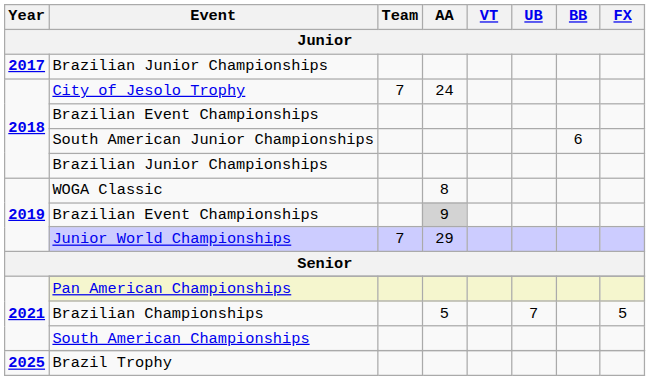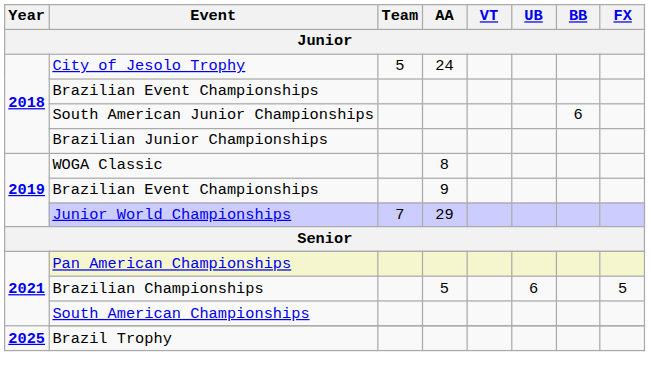- row: 2017 | Brazilian Junior Championships
City of Jesolo Trophy | Team: 7 -> 5
2019 / Brazilian Event Championships | AA: lightgrey background -> no background
Brazilian Championships | UB: 7 -> 6
